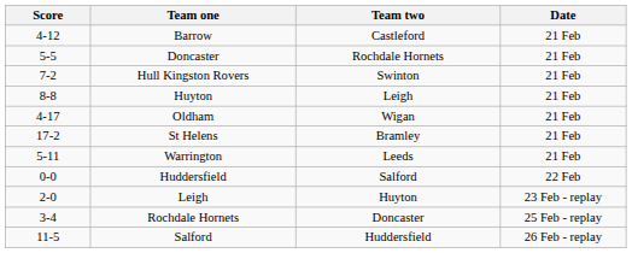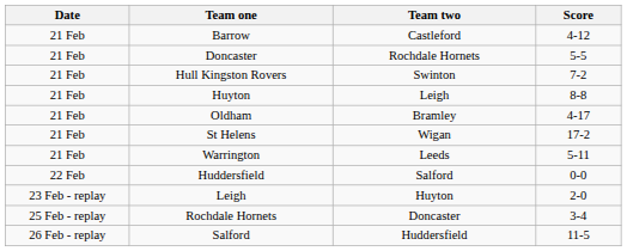columns swapped: Date <-> Score
Oldham | Team two: Wigan -> Bramley
St Helens | Team two: Bramley -> Wigan
